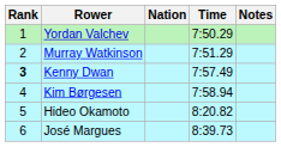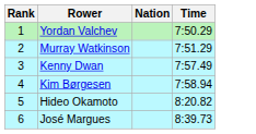- column: Notes
Kenny Dwan | Rank: bold -> normal
